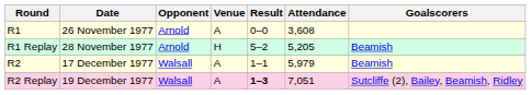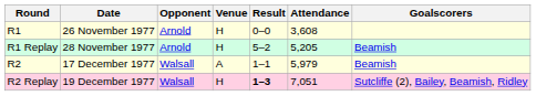R1 | Venue: A -> H
R2 Replay | Venue: A -> H
